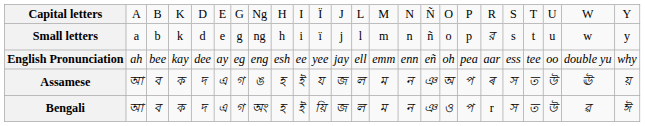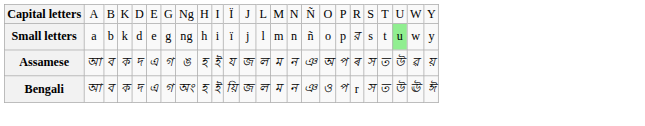Small letters | column 22: no background -> lightgreen background
- row: English Pronunciation | ah | bee | kay | dee | ay | eg | eng | esh | ee | yee | jay | ell | emm | enn | eñ | oh | pea | aar | ess | tee | oo | double yu | why
Assamese | column 23: ঊ -> ৱ
Bengali | column 23: ৱ -> ঊ
